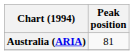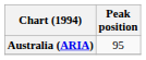Australia (ARIA) | Peak position: 81 -> 95
